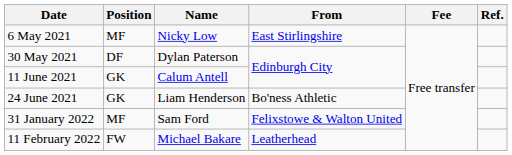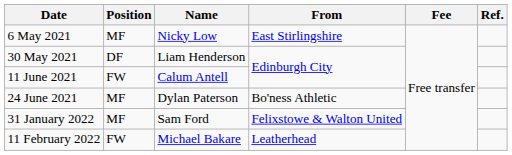30 May 2021 | Name: Dylan Paterson -> Liam Henderson
11 June 2021 | Position: GK -> FW
24 June 2021 | Position: GK -> MF
24 June 2021 | Name: Liam Henderson -> Dylan Paterson
